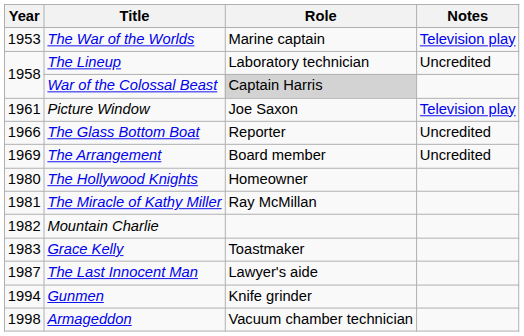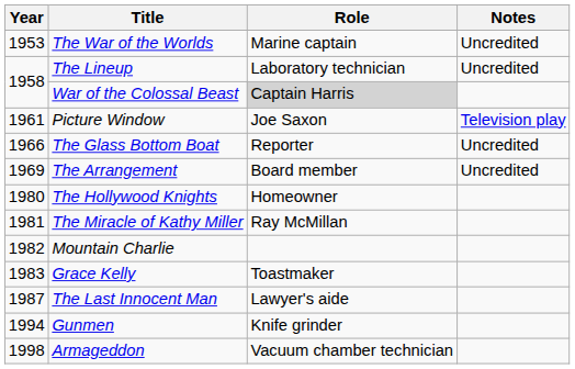The War of the Worlds | Notes: Television play -> Uncredited
